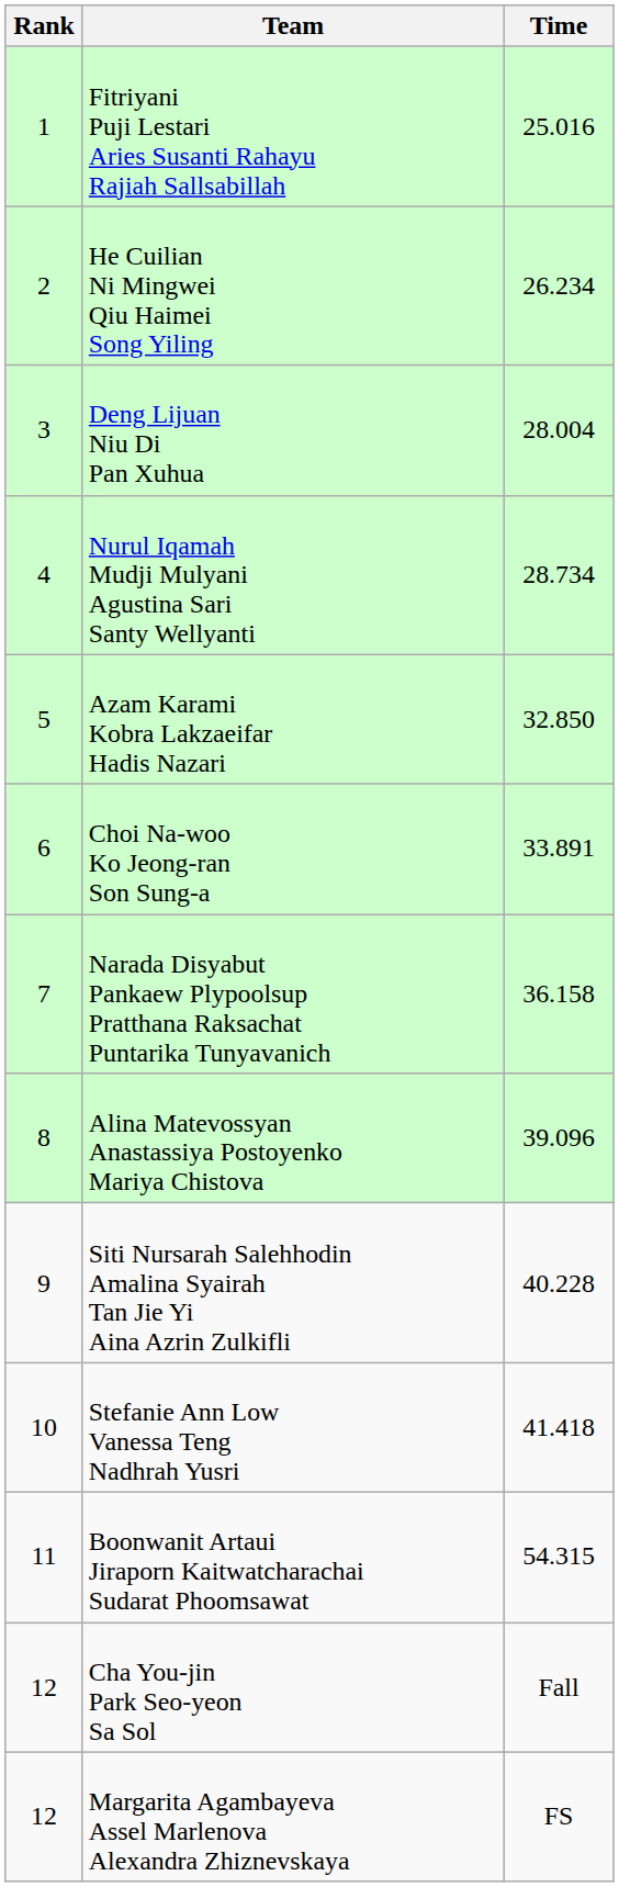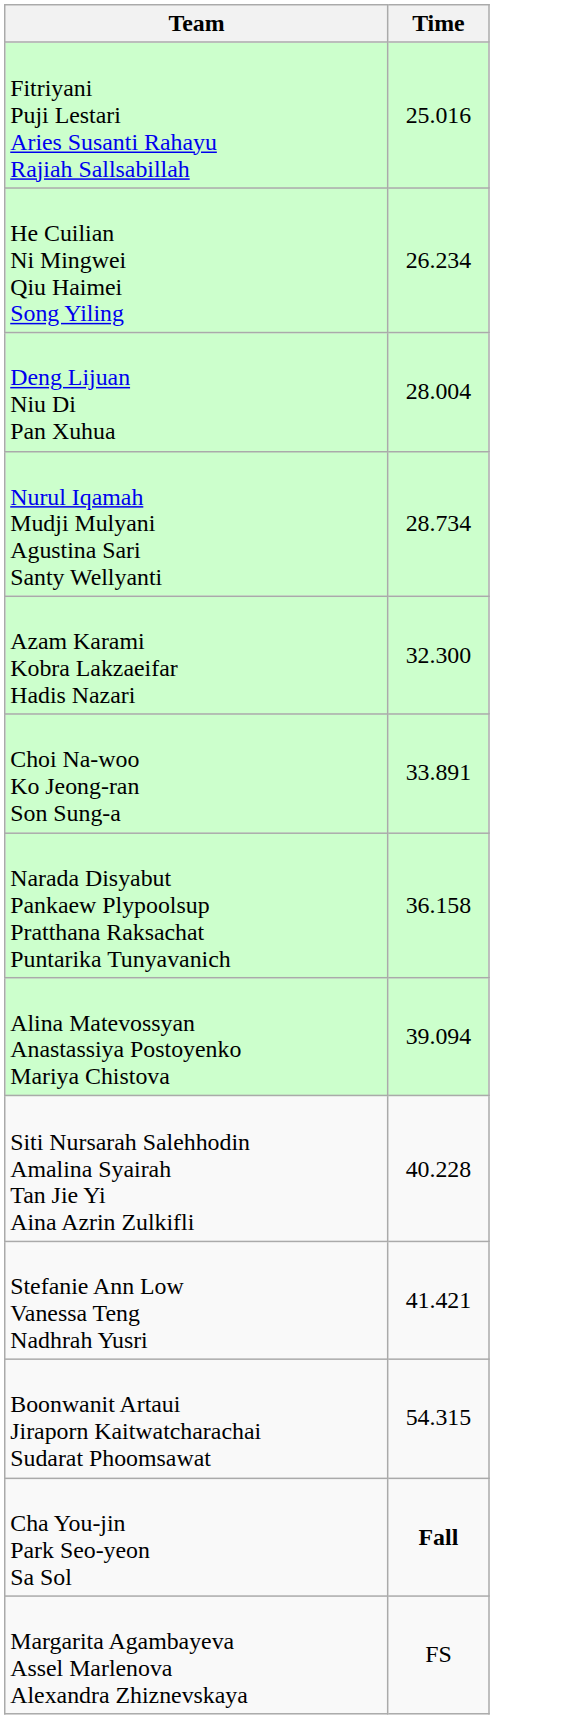- column: Rank | 1 | 2 | 3 | 4 | 5 | 6 | 7 | 8 | 9 | 10 | 11 | 12 | 12
Azam Karami Kobra Lakzaeifar Hadis Nazari | Time: 32.850 -> 32.300
Alina Matevossyan Anastassiya Postoyenko Mariya Chistova | Time: 39.096 -> 39.094
Stefanie Ann Low Vanessa Teng Nadhrah Yusri | Time: 41.418 -> 41.421
Cha You-jin Park Seo-yeon Sa Sol | Time: normal -> bold
